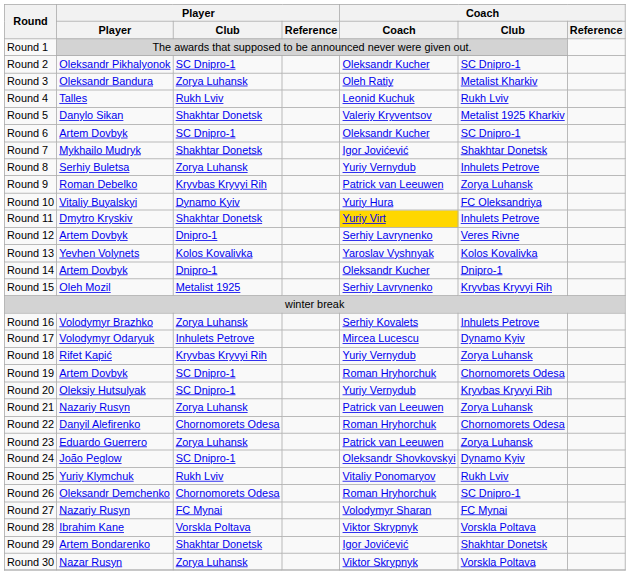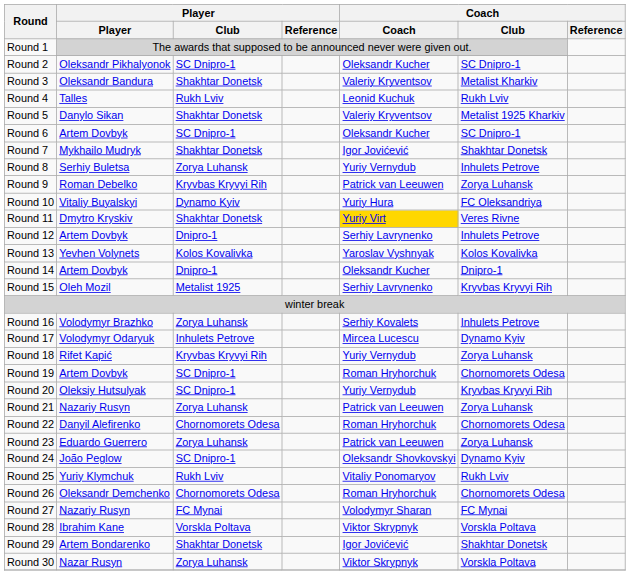Round 3 | Player / Club: Zorya Luhansk -> Shakhtar Donetsk
Round 3 | Coach: Oleh Ratiy -> Valeriy Kryventsov
Round 11 | Coach / Club: Inhulets Petrove -> Veres Rivne
Round 12 | Coach / Club: Veres Rivne -> Inhulets Petrove
Round 26 | Coach / Club: SC Dnipro-1 -> Chornomorets Odesa
